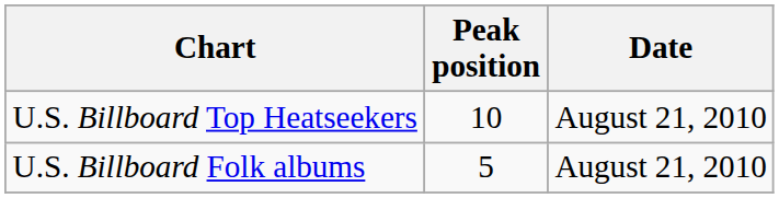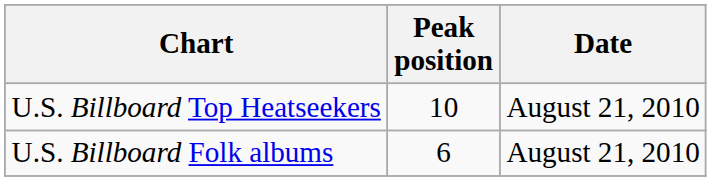U.S. Billboard Folk albums | Peak position: 5 -> 6
